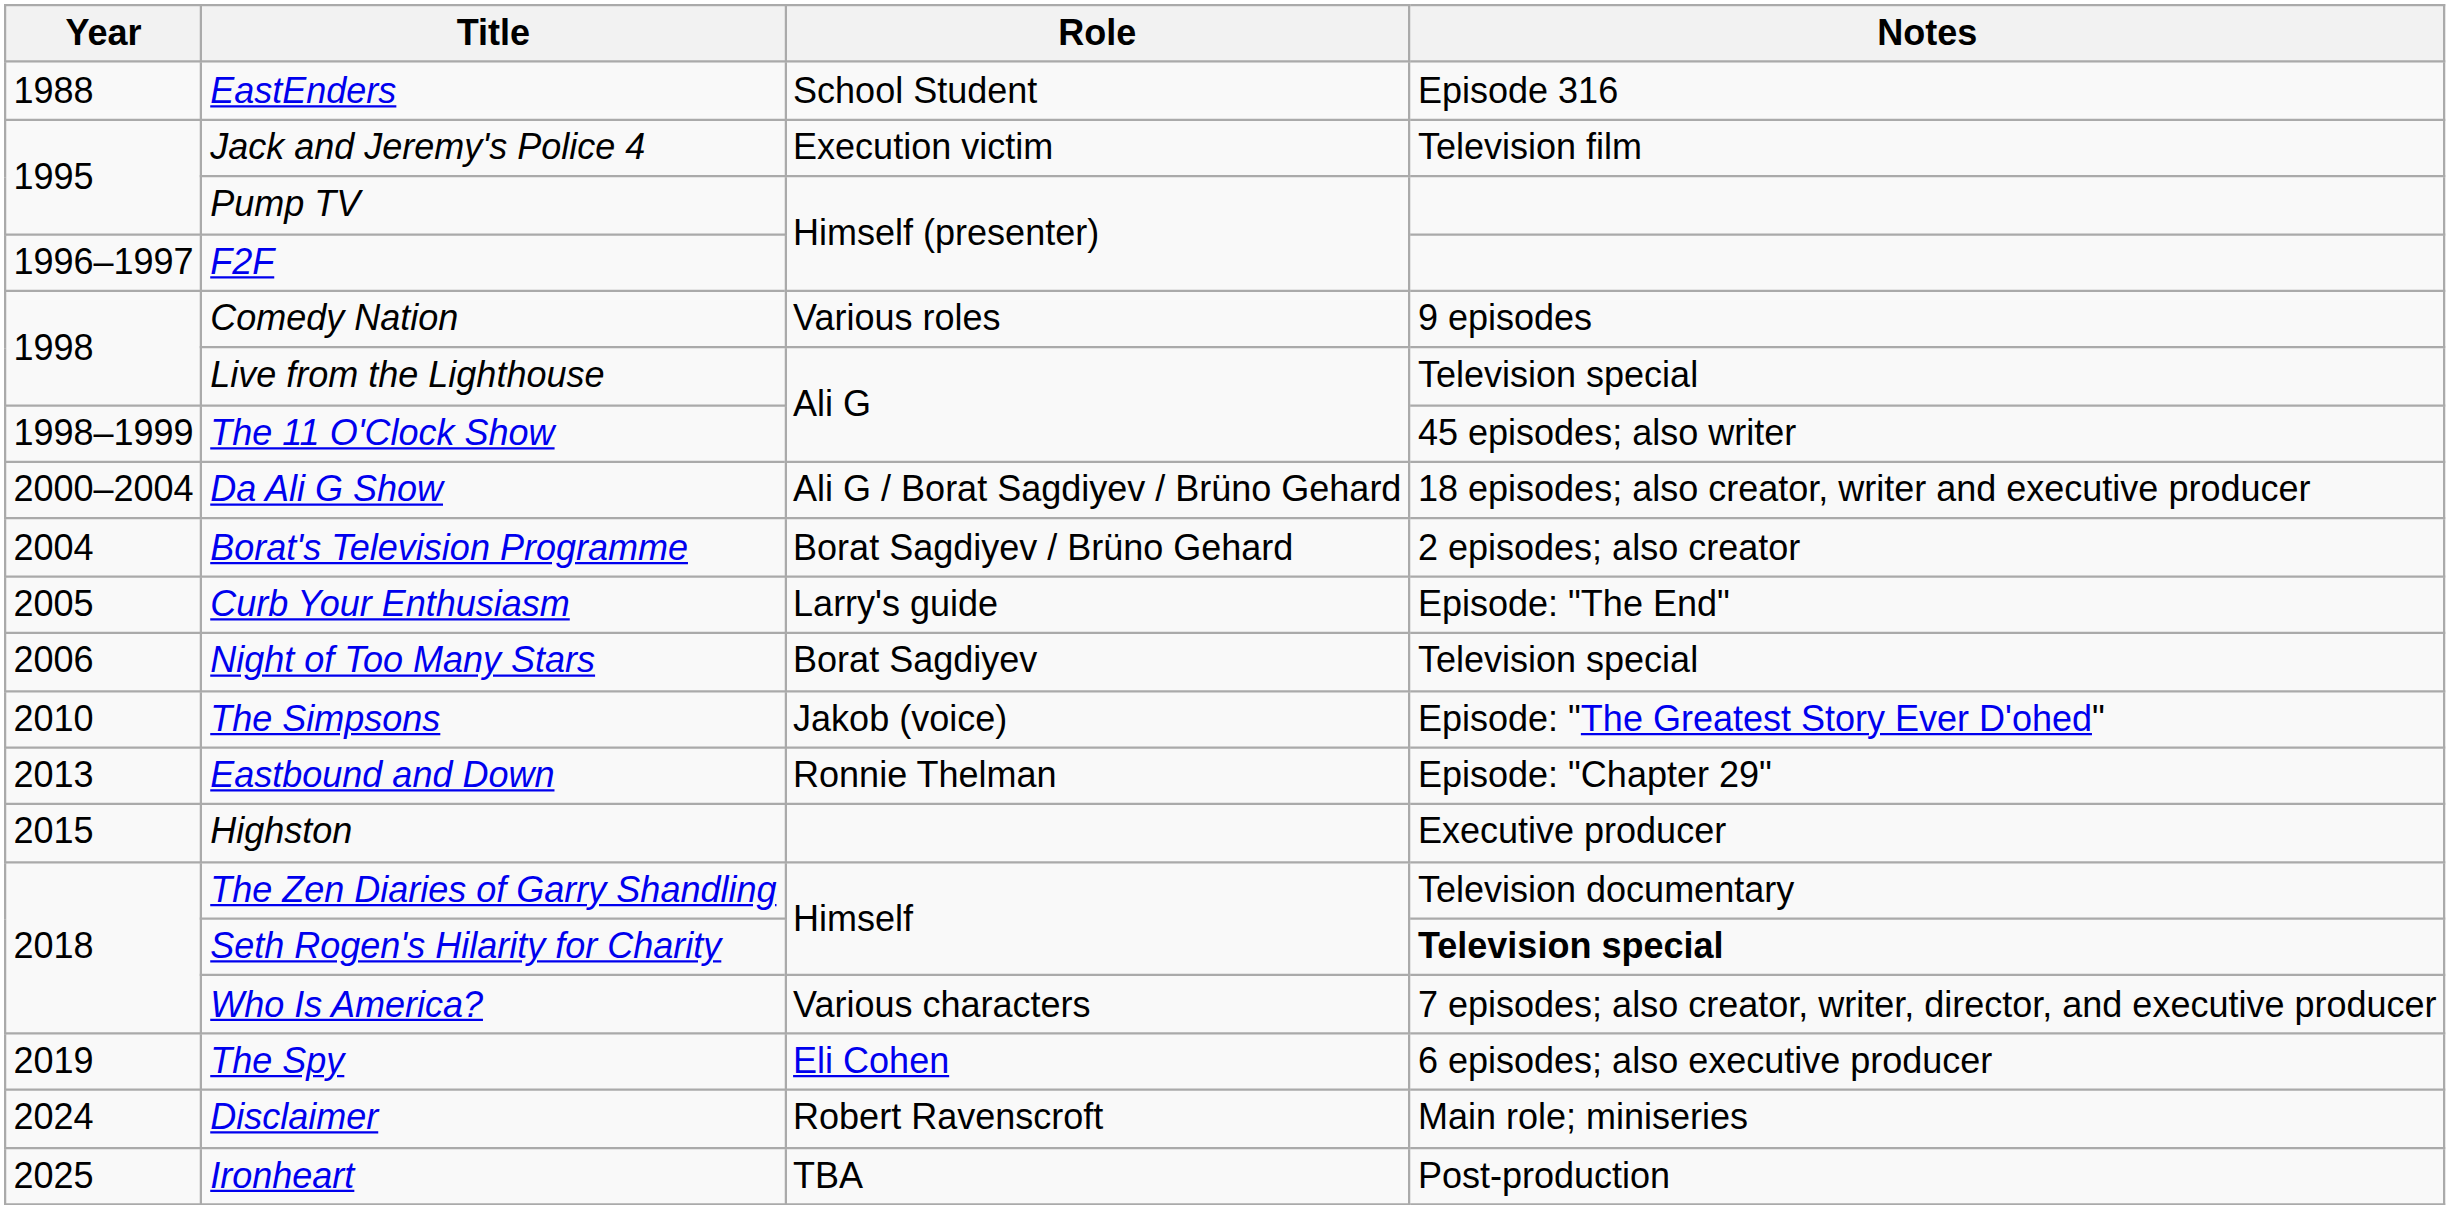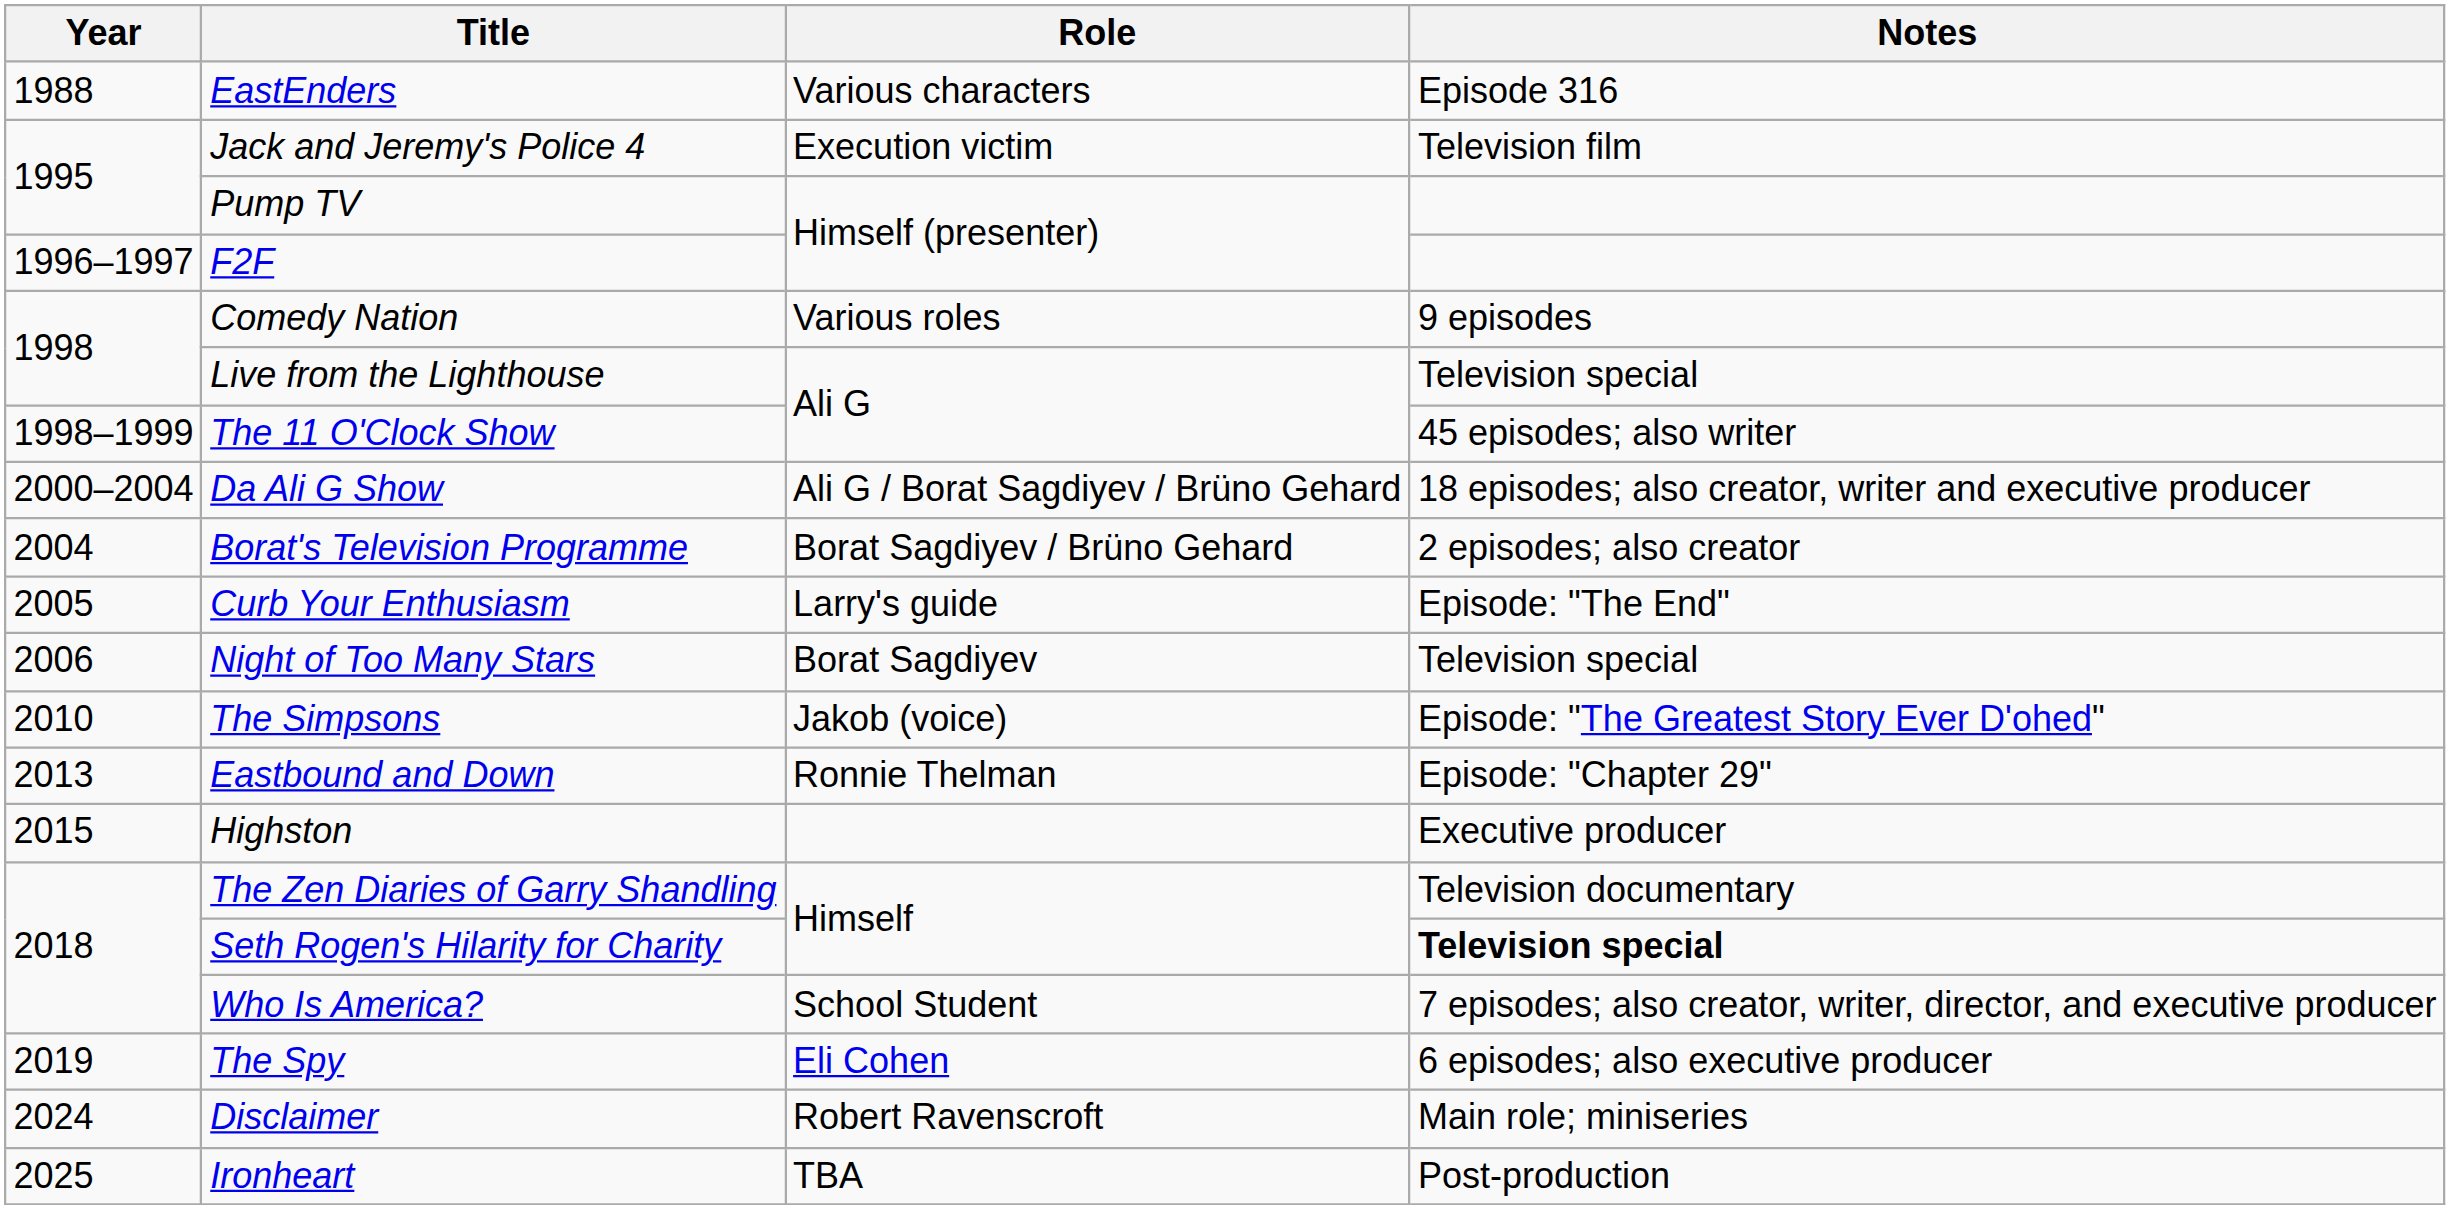EastEnders | Role: School Student -> Various characters
Who Is America? | Role: Various characters -> School Student
